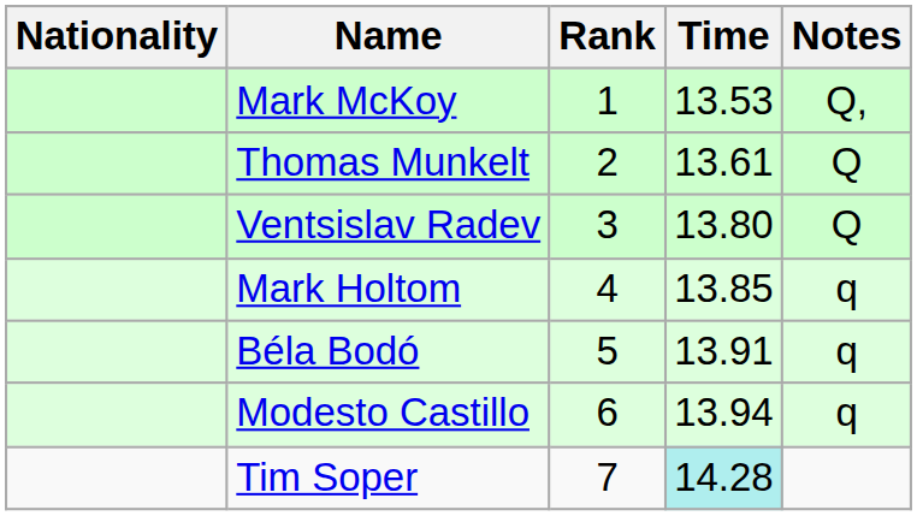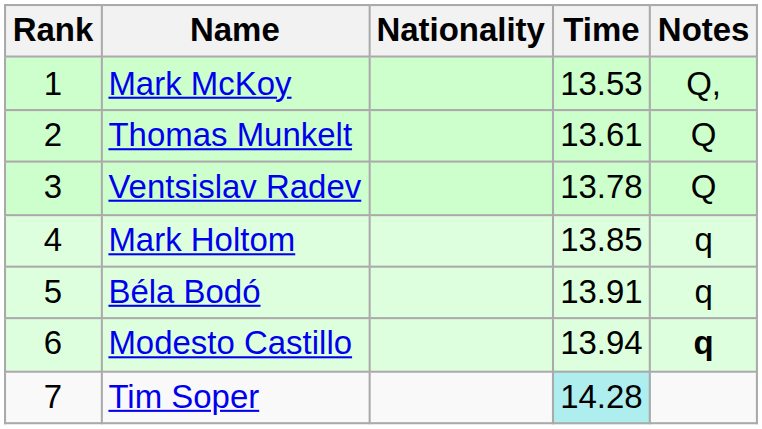columns swapped: Rank <-> Nationality
Ventsislav Radev | Time: 13.80 -> 13.78
Modesto Castillo | Notes: normal -> bold
